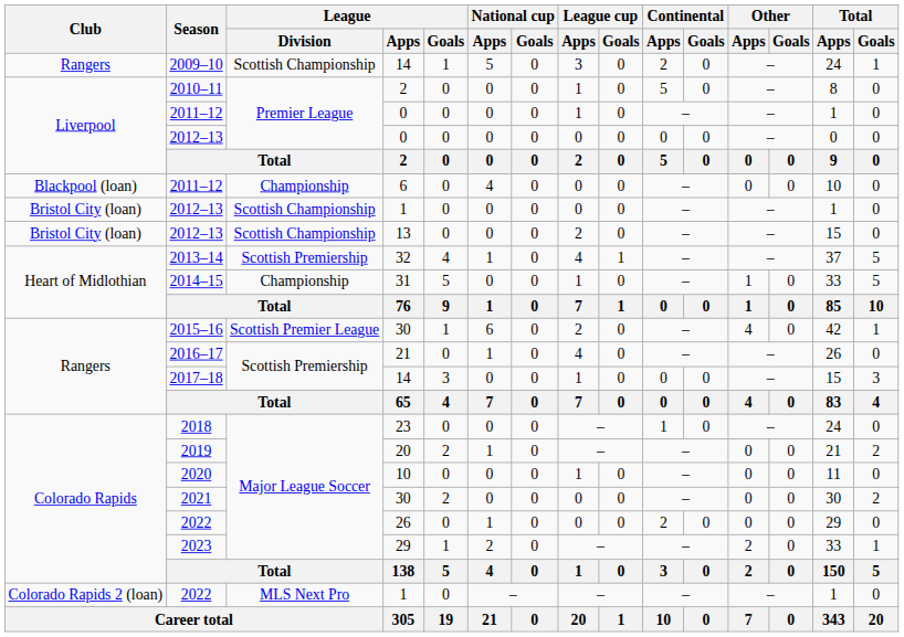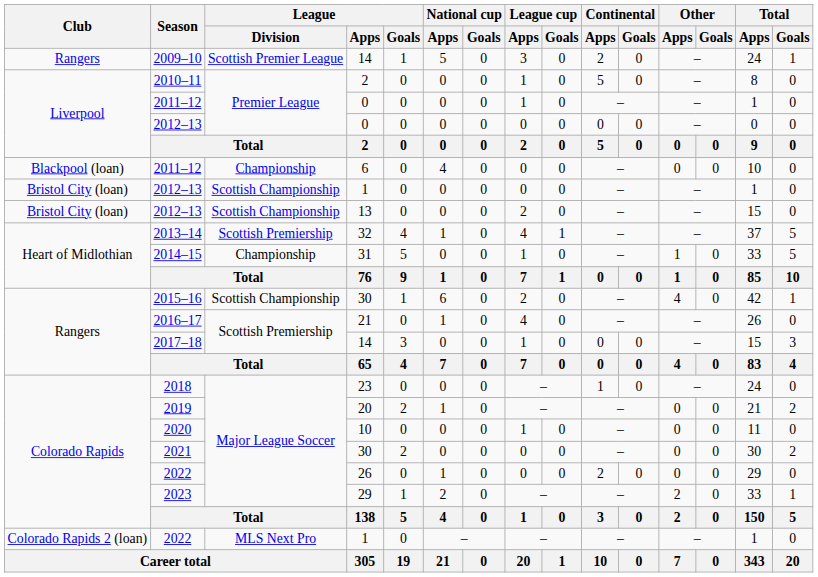2009–10 | League / Division: Scottish Championship -> Scottish Premier League
2015–16 | League / Division: Scottish Premier League -> Scottish Championship
